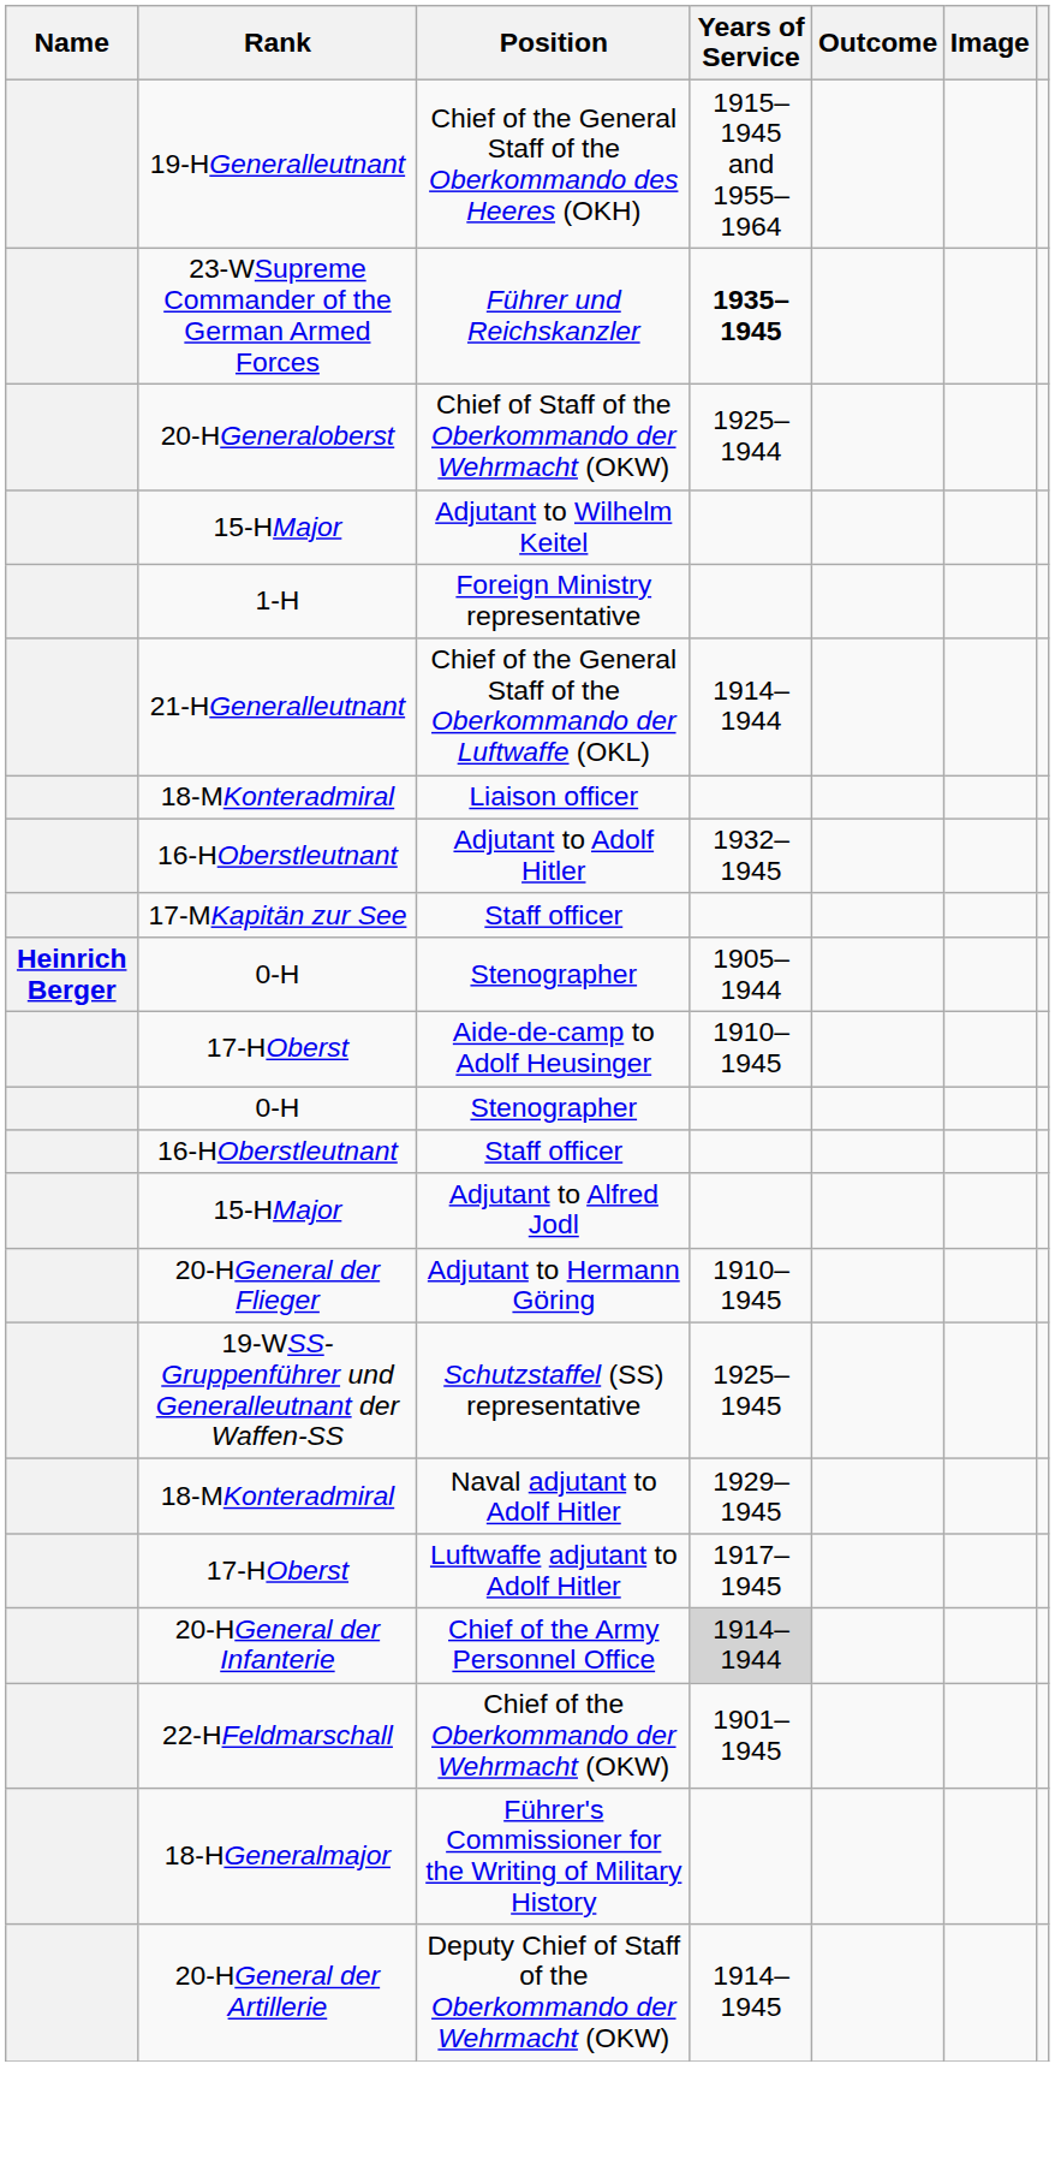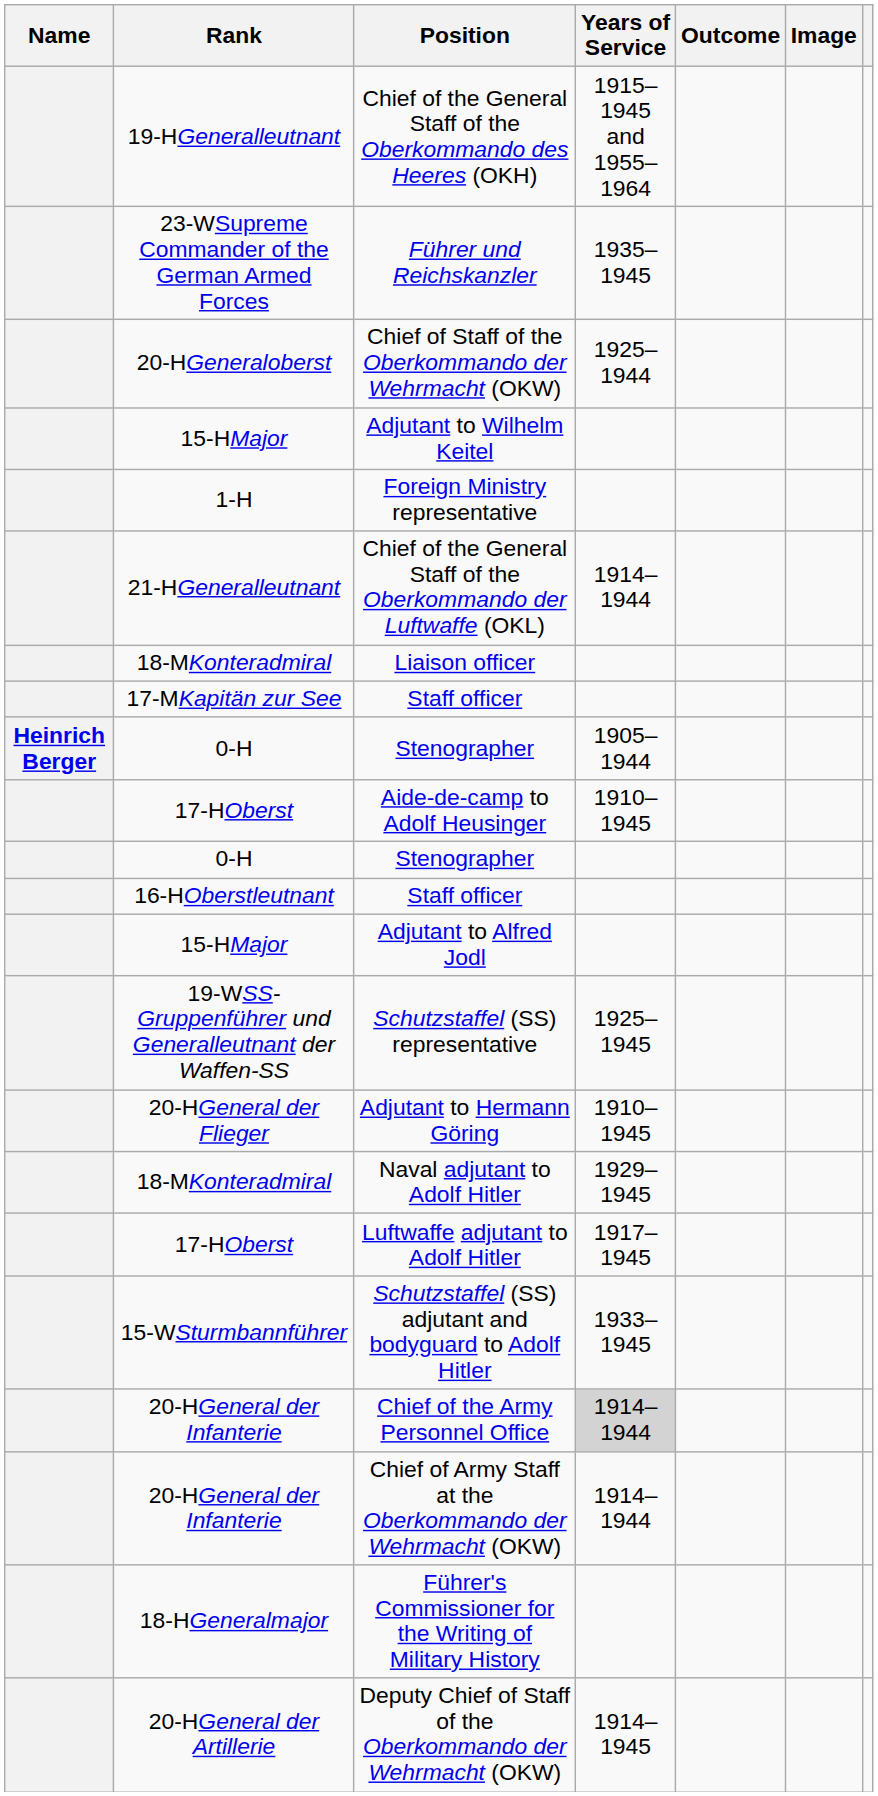Führer und Reichskanzler | Years of Service: bold -> normal
- row: 16-HOberstleutnant | Adjutant to Adolf Hitler | 1932–1945
rows swapped: Schutzstaffel (SS) representative <-> Adjutant to Hermann Göring
+ row: 15-WSturmbannführer | Schutzstaffel (SS) adjutant and bodyguard to Adolf Hitler | 1933–1945
+ row: 20-HGeneral der Infanterie | Chief of Army Staff at the Oberkommando der Wehrmacht (OKW) | 1914–1944
- row: 22-HFeldmarschall | Chief of the Oberkommando der Wehrmacht (OKW) | 1901–1945
